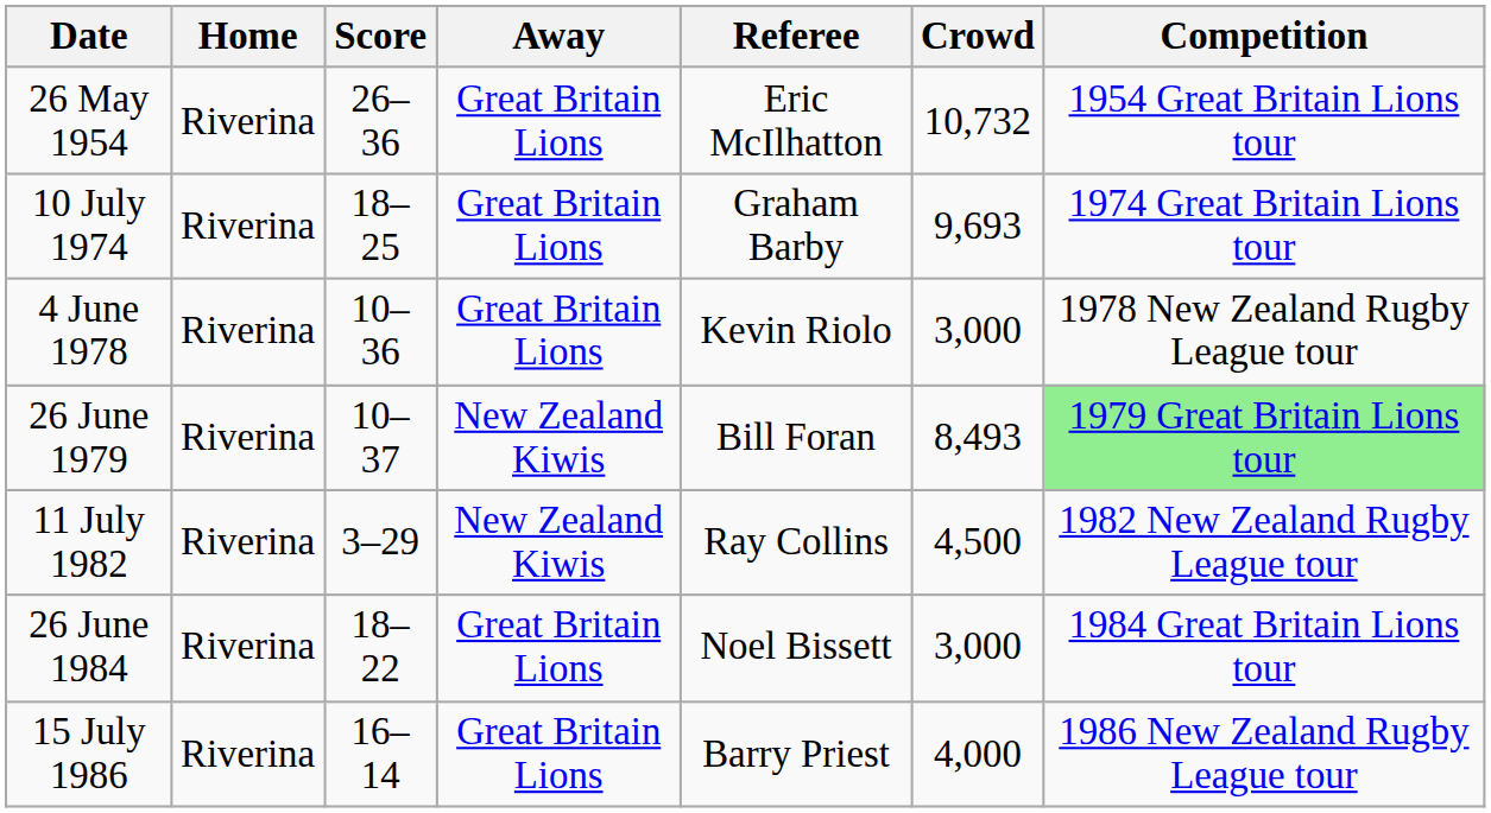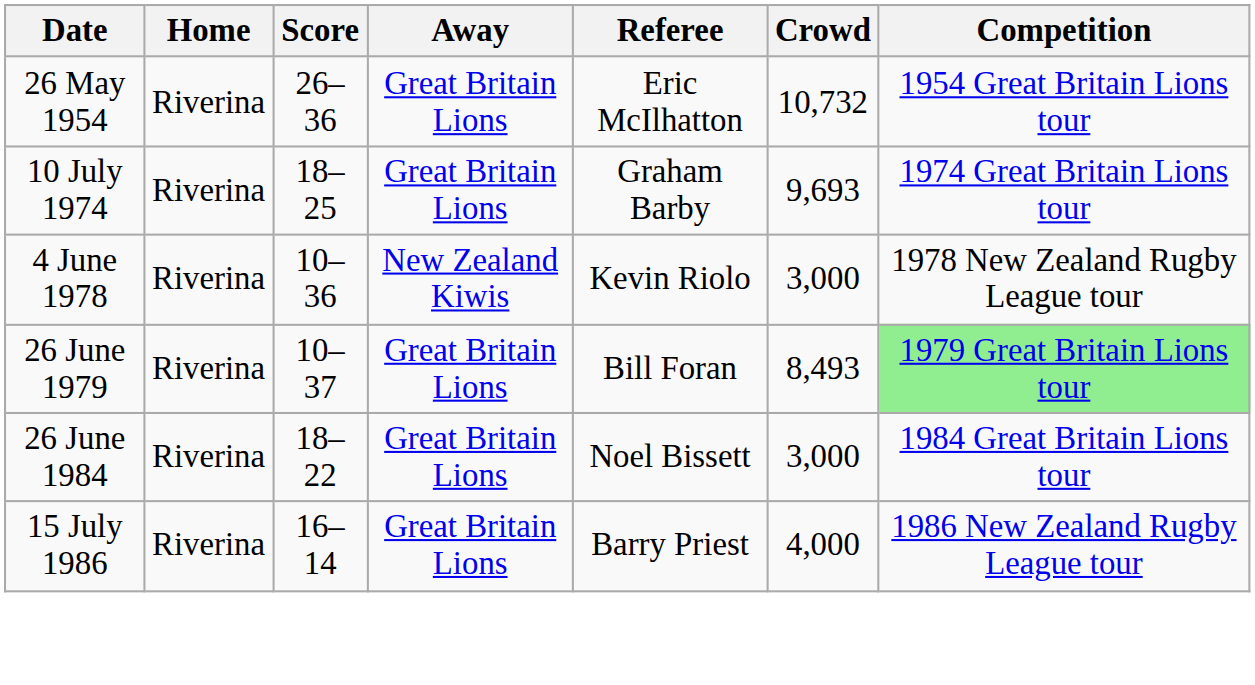4 June 1978 | Away: Great Britain Lions -> New Zealand Kiwis
26 June 1979 | Away: New Zealand Kiwis -> Great Britain Lions
- row: 11 July 1982 | Riverina | 3–29 | New Zealand Kiwis | Ray Collins | 4,500 | 1982 New Zealand Rugby League tour
